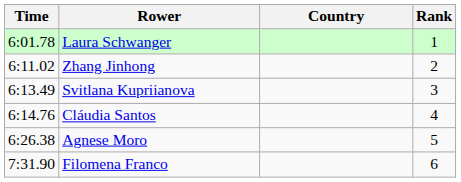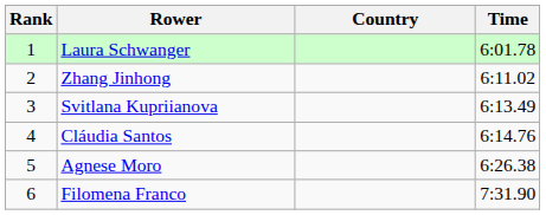columns swapped: Rank <-> Time
